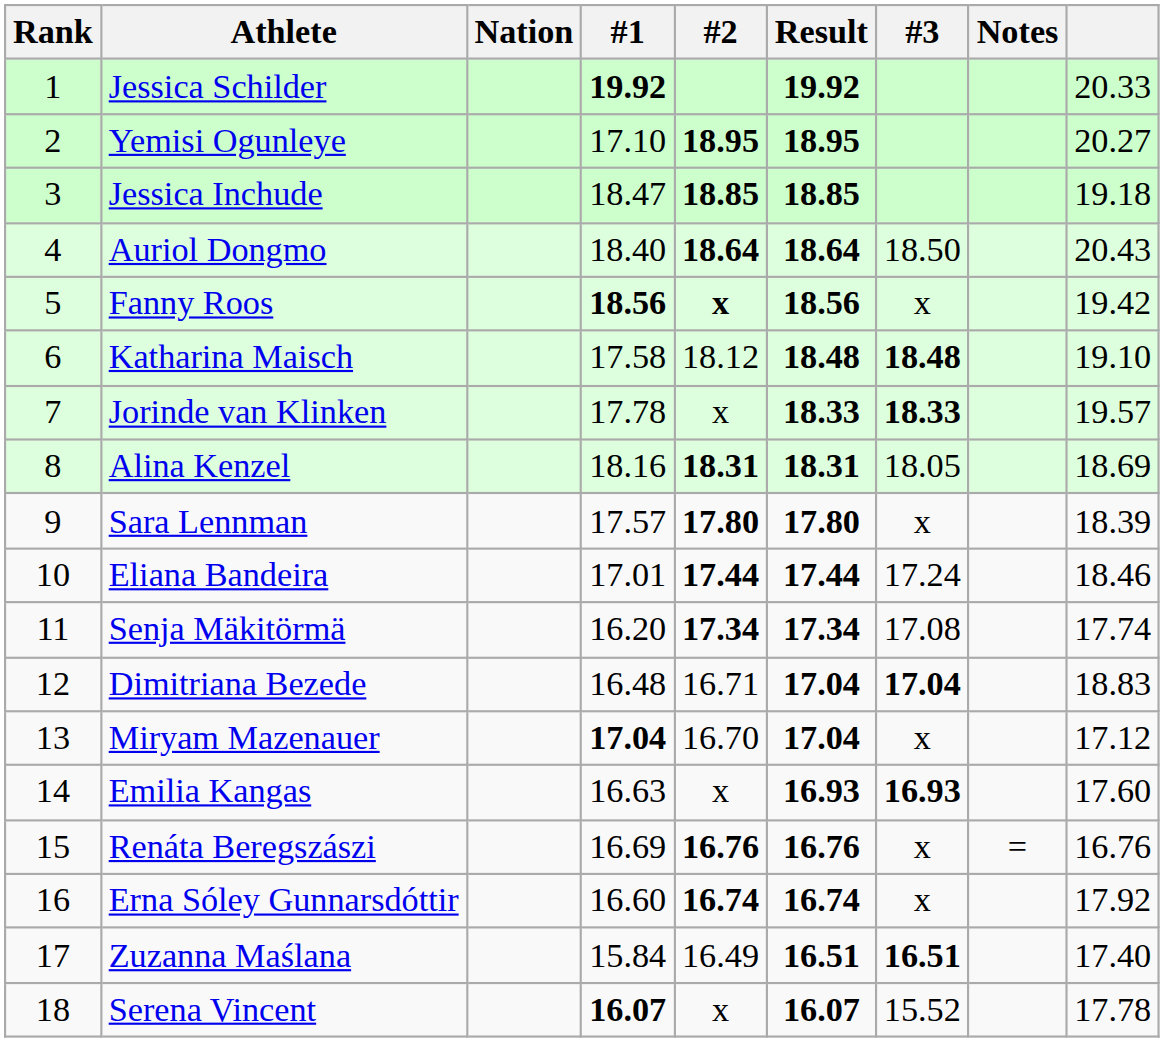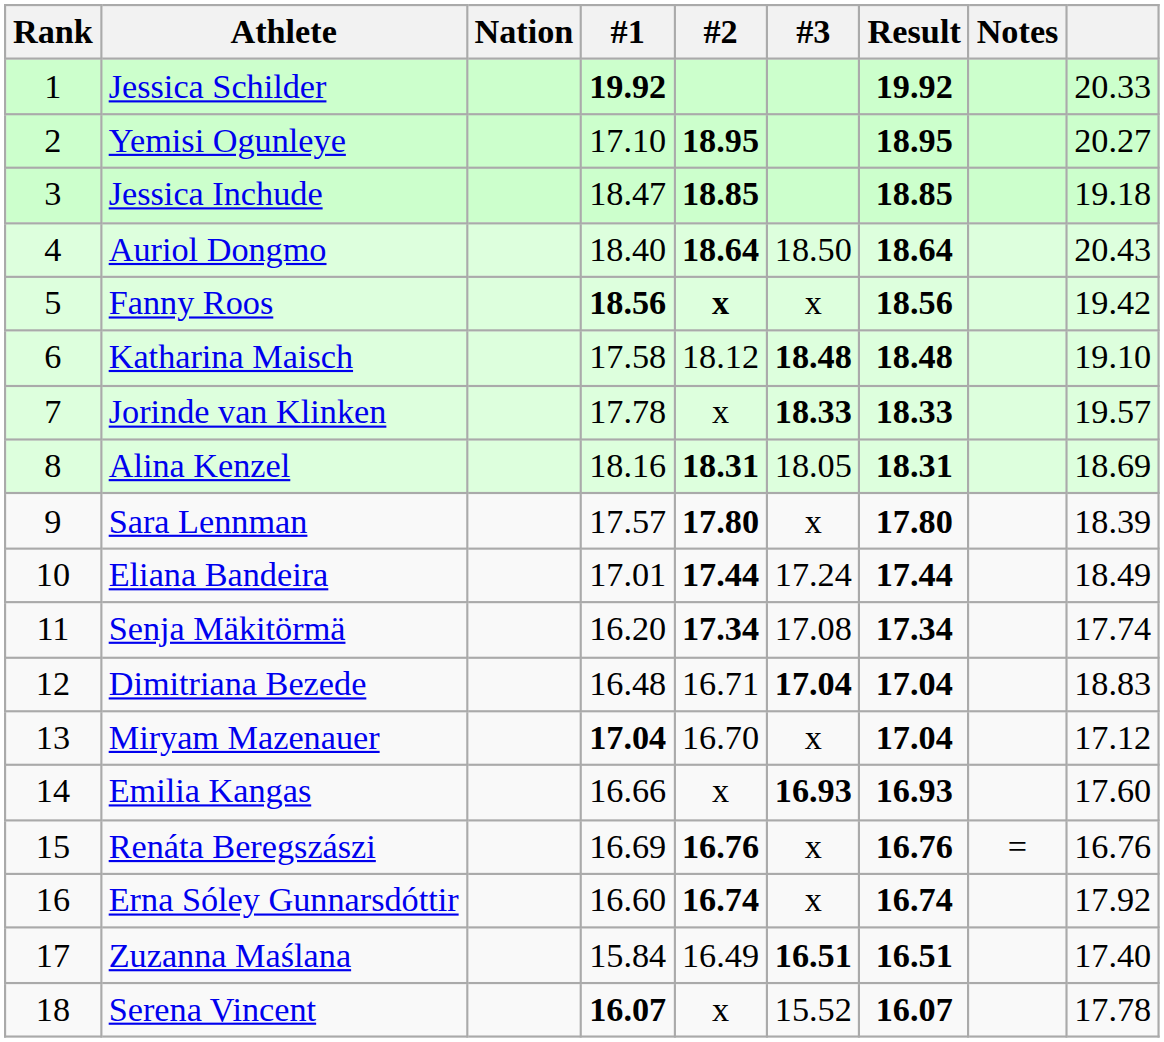columns swapped: #3 <-> Result
Eliana Bandeira | column 9: 18.46 -> 18.49
Emilia Kangas | #1: 16.63 -> 16.66
